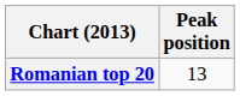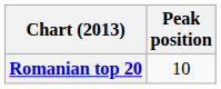Romanian top 20 | Peak position: 13 -> 10
